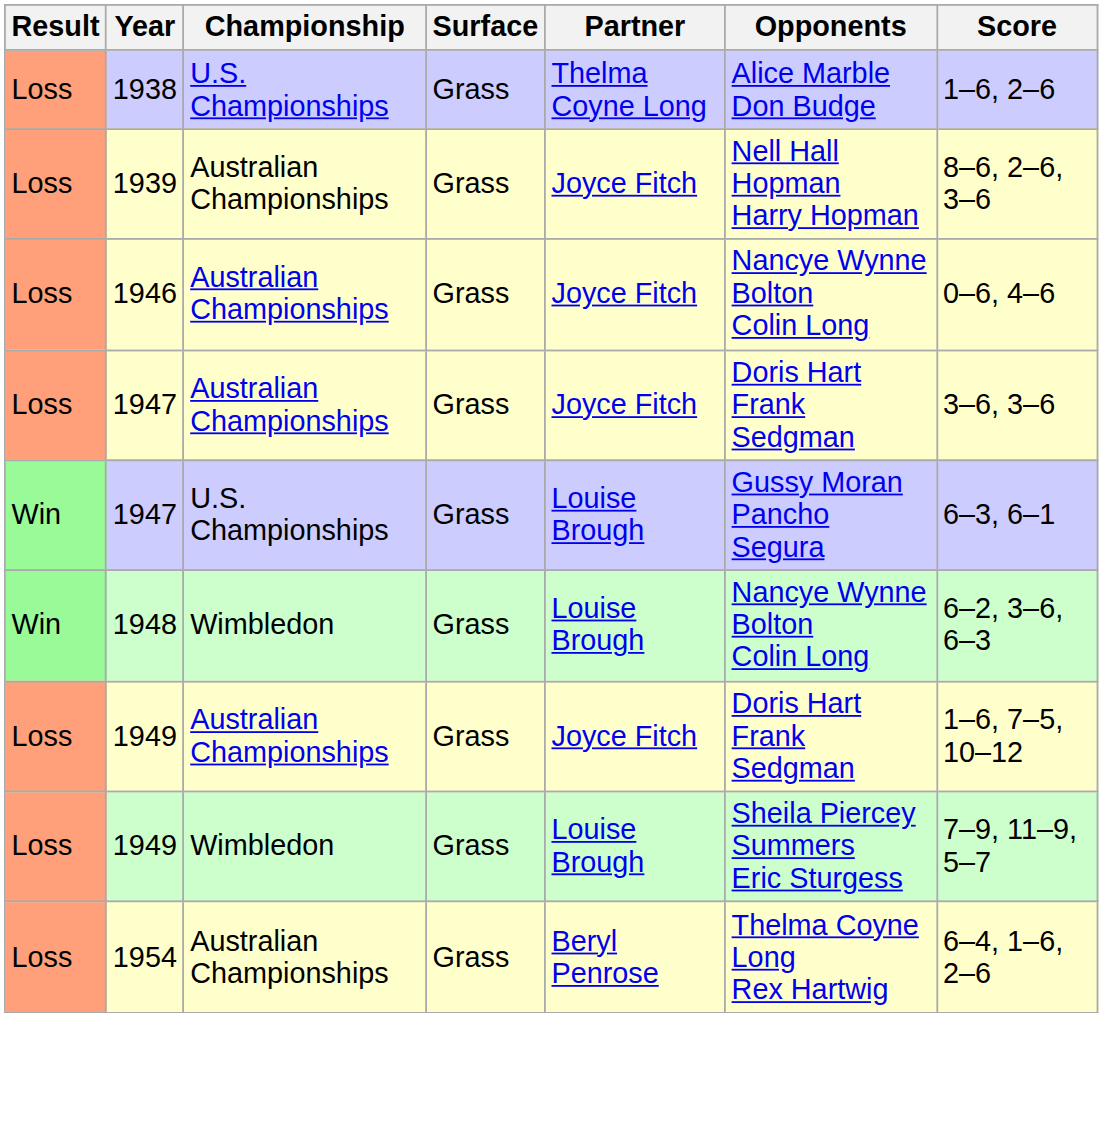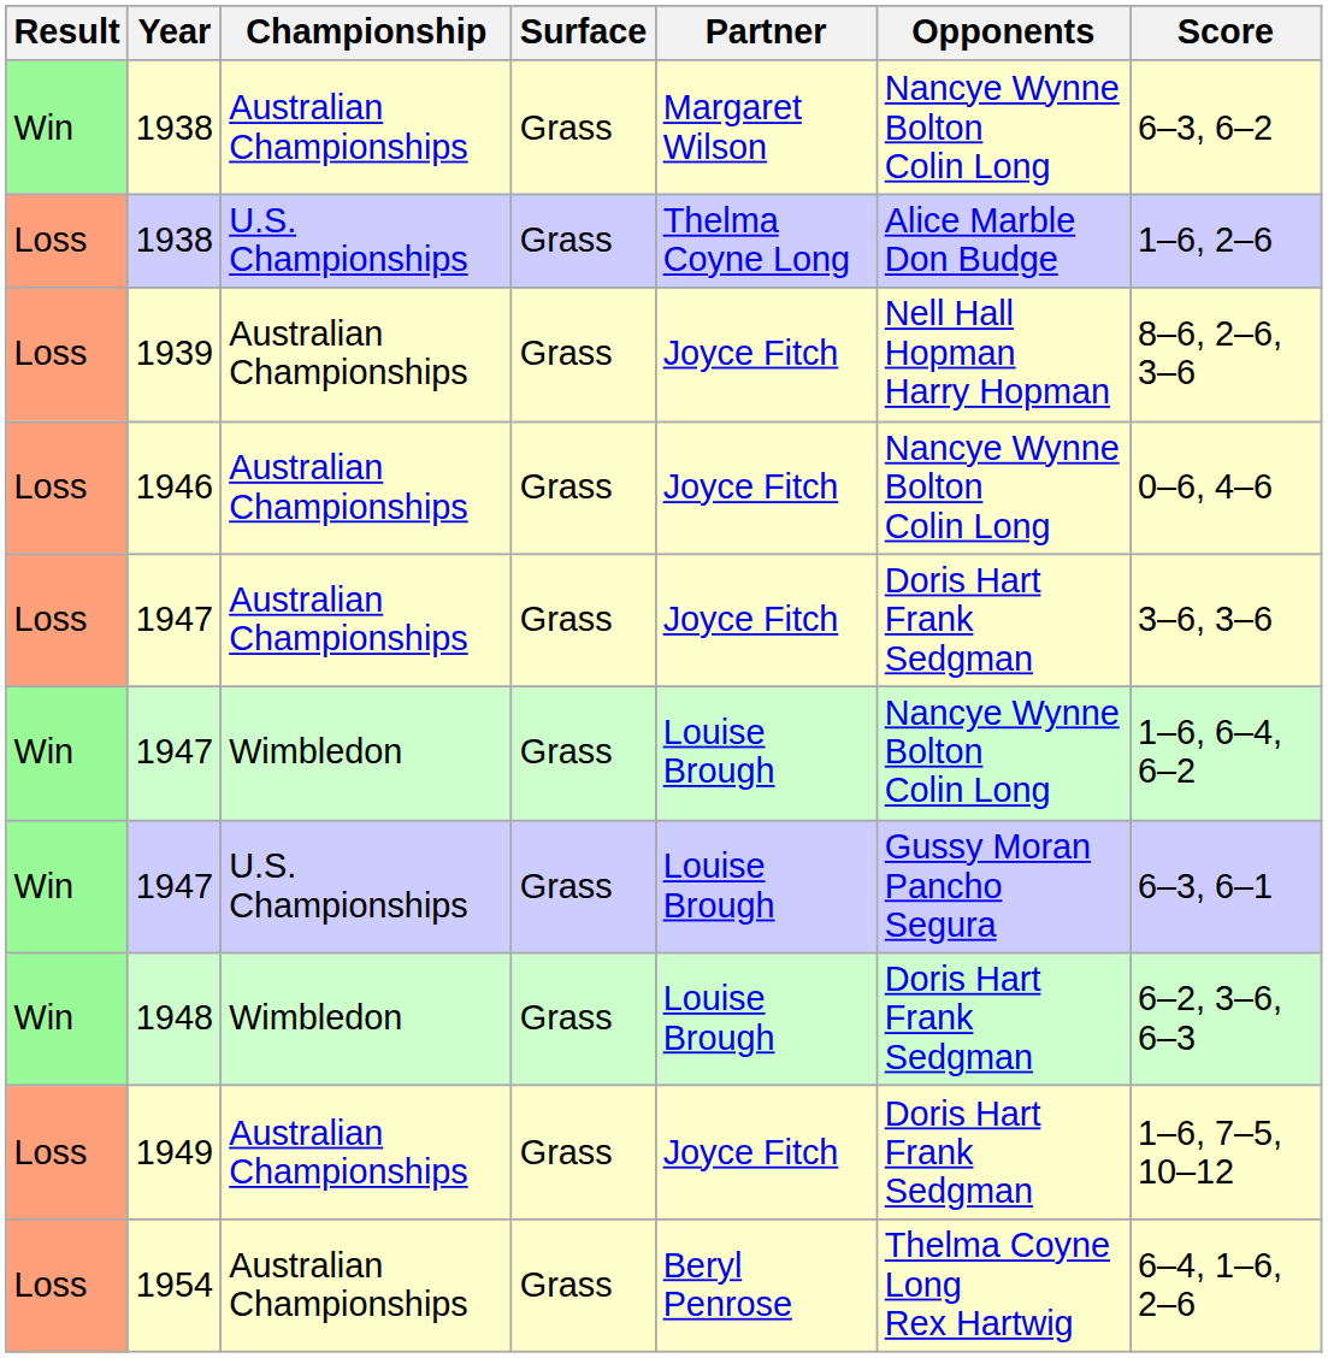+ row: Win | 1938 | Australian Championships | Grass | Margaret Wilson | Nancye Wynne Bolton Colin Long | 6–3, 6–2
+ row: Win | 1947 | Wimbledon | Grass | Louise Brough | Nancye Wynne Bolton Colin Long | 1–6, 6–4, 6–2
1948 | Opponents: Nancye Wynne Bolton Colin Long -> Doris Hart Frank Sedgman
- row: Loss | 1949 | Wimbledon | Grass | Louise Brough | Sheila Piercey Summers Eric Sturgess | 7–9, 11–9, 5–7
